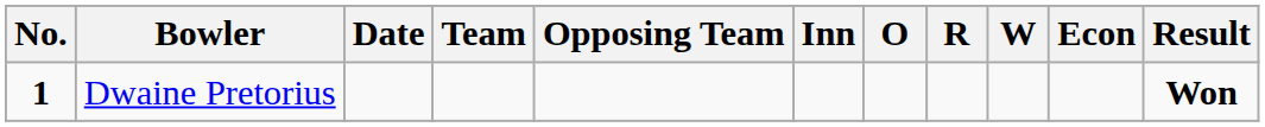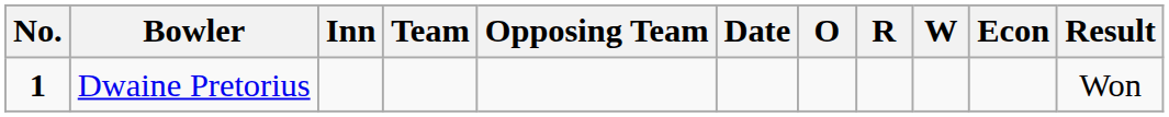columns swapped: Date <-> Inn
Dwaine Pretorius | Result: bold -> normal
